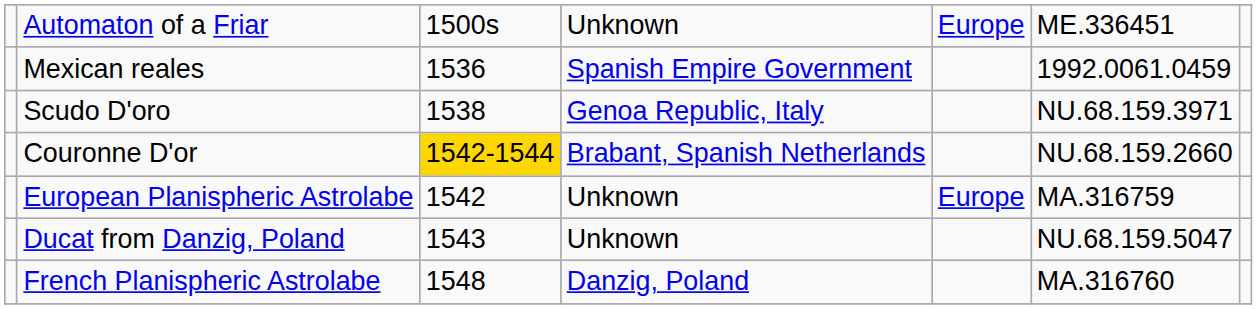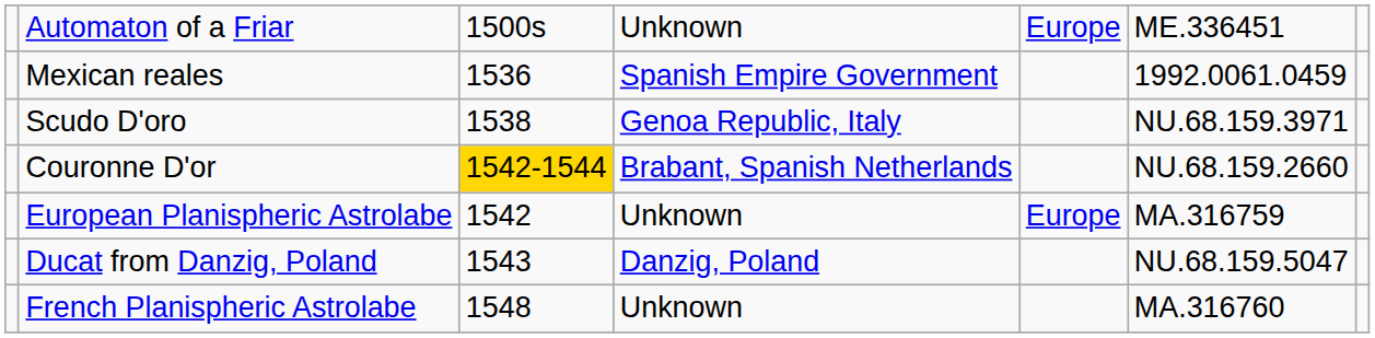Ducat from Danzig, Poland | column 4: Unknown -> Danzig, Poland
French Planispheric Astrolabe | column 4: Danzig, Poland -> Unknown
